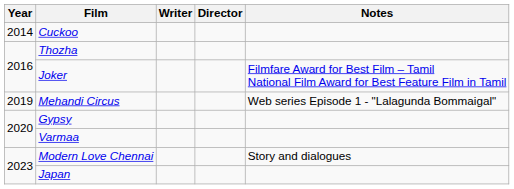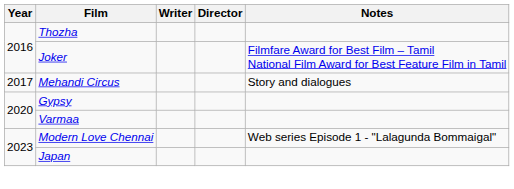- row: 2014 | Cuckoo
Mehandi Circus | Year: 2019 -> 2017
Mehandi Circus | Notes: Web series Episode 1 - "Lalagunda Bommaigal" -> Story and dialogues
Modern Love Chennai | Notes: Story and dialogues -> Web series Episode 1 - "Lalagunda Bommaigal"
